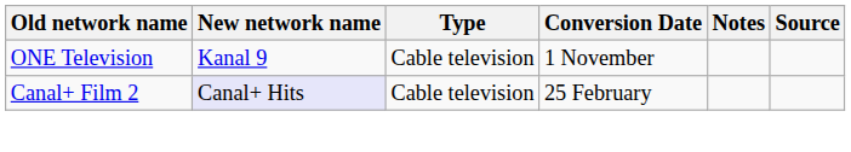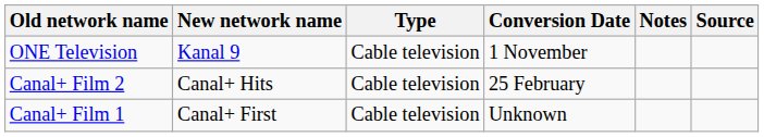Canal+ Film 2 | New network name: lavender background -> no background
+ row: Canal+ Film 1 | Canal+ First | Cable television | Unknown
